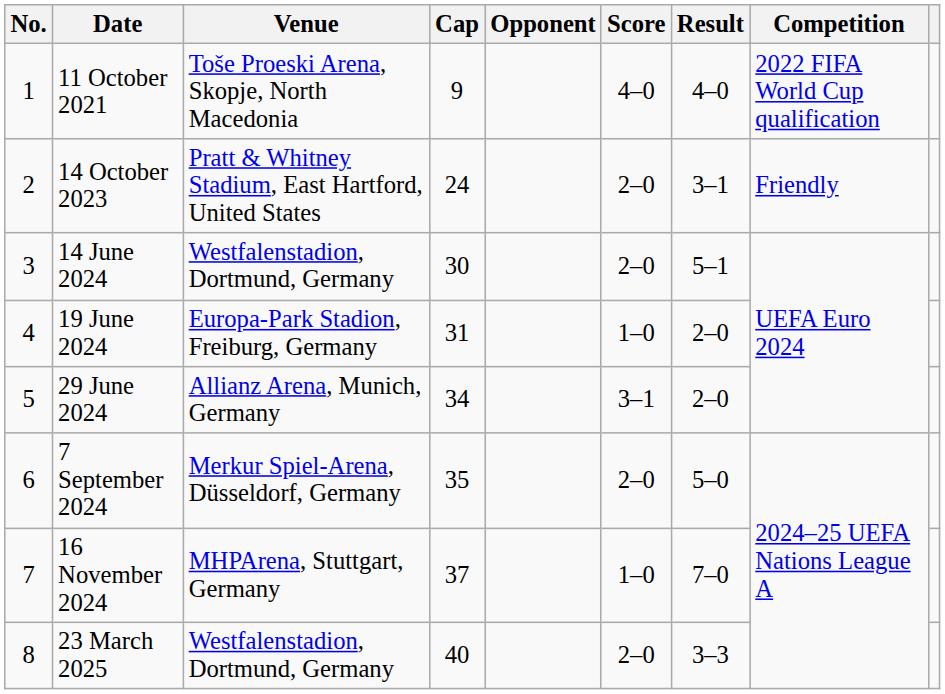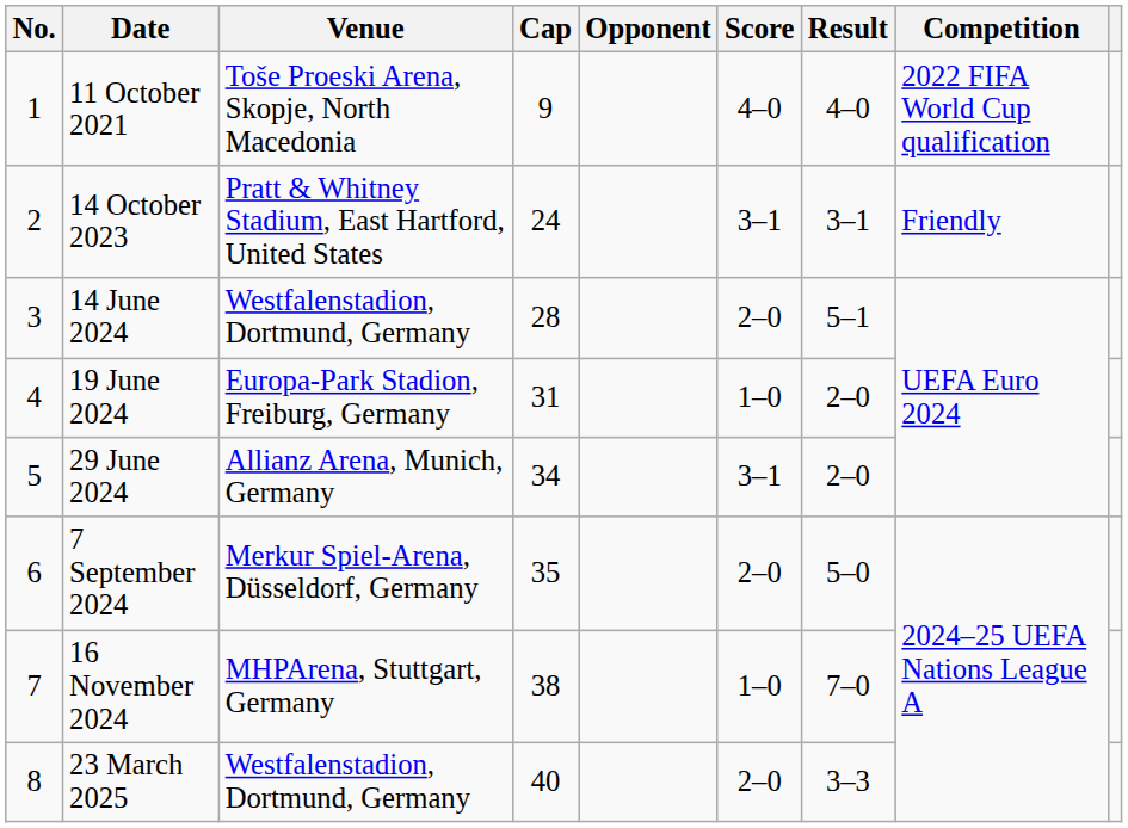14 October 2023 | Score: 2–0 -> 3–1
14 June 2024 | Cap: 30 -> 28
16 November 2024 | Cap: 37 -> 38
